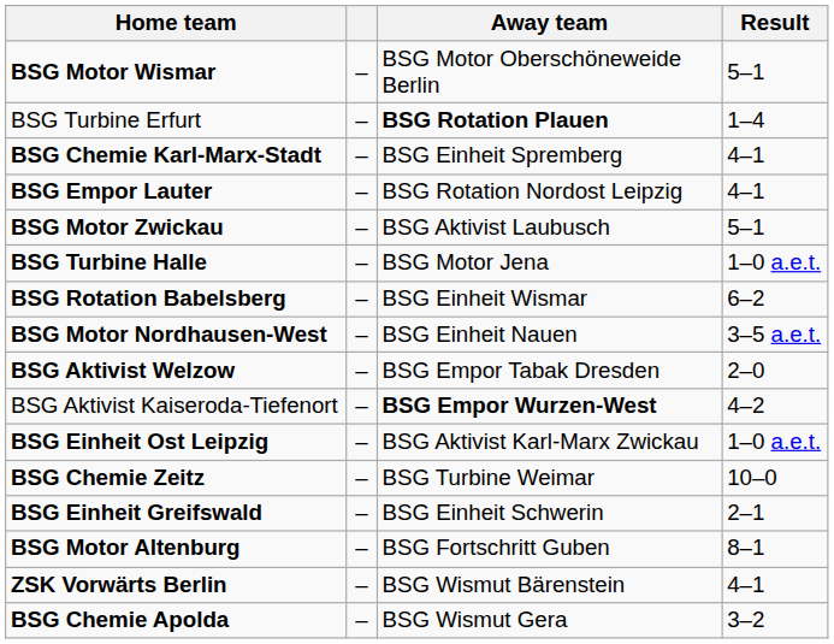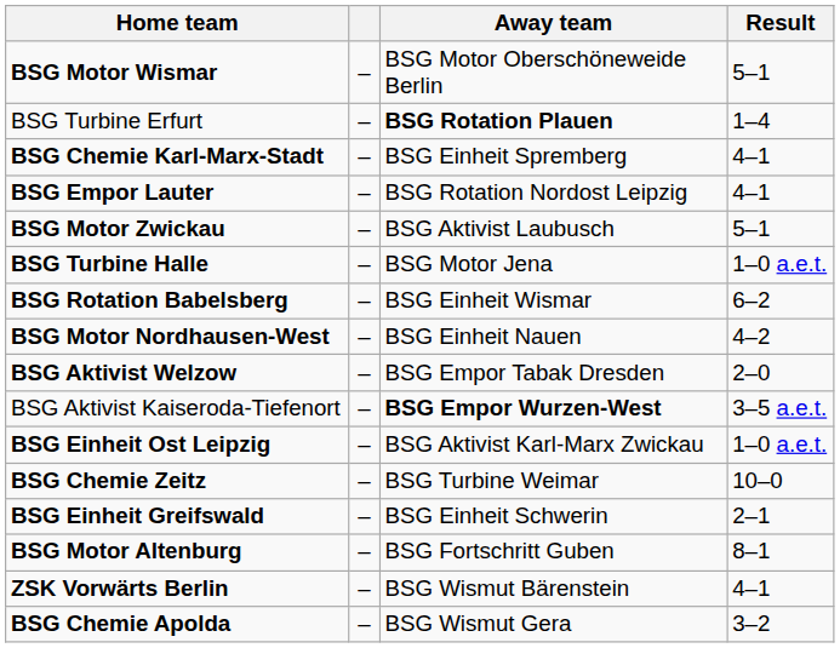BSG Motor Nordhausen-West | Result: 3–5 a.e.t. -> 4–2
BSG Aktivist Kaiseroda-Tiefenort | Result: 4–2 -> 3–5 a.e.t.
